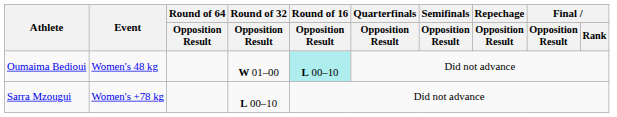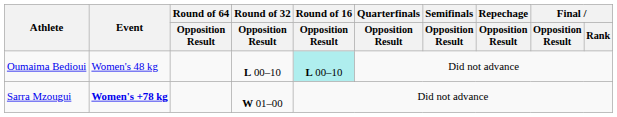Oumaima Bedioui | Round of 32 / Opposition Result: W 01–00 -> L 00–10
Sarra Mzougui | Event: normal -> bold
Sarra Mzougui | Round of 32 / Opposition Result: L 00–10 -> W 01–00
